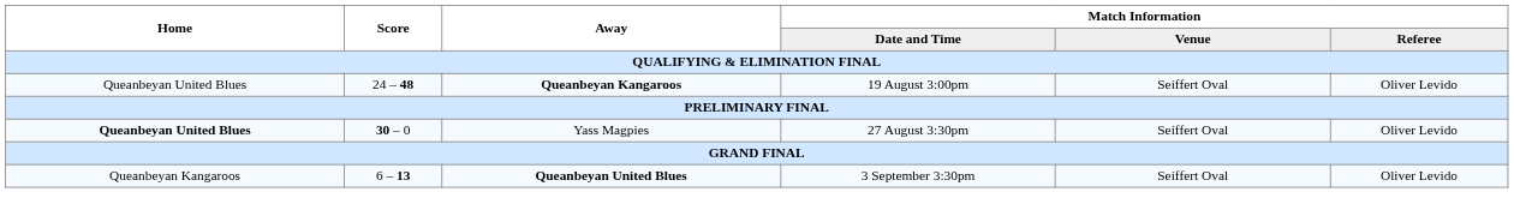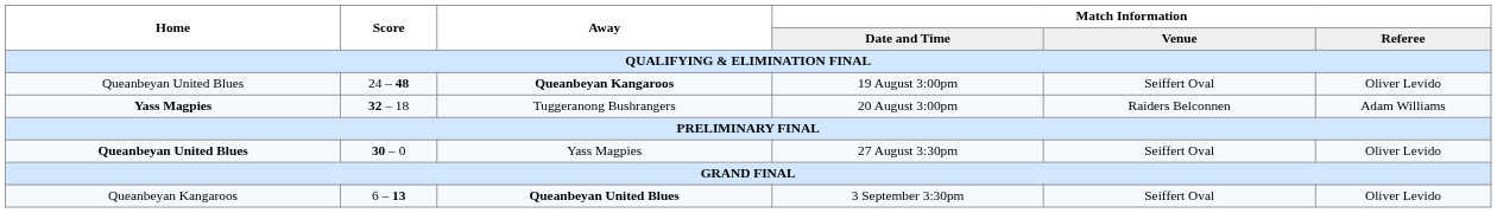+ row: Yass Magpies | 32 – 18 | Tuggeranong Bushrangers | 20 August 3:00pm | Raiders Belconnen | Adam Williams
